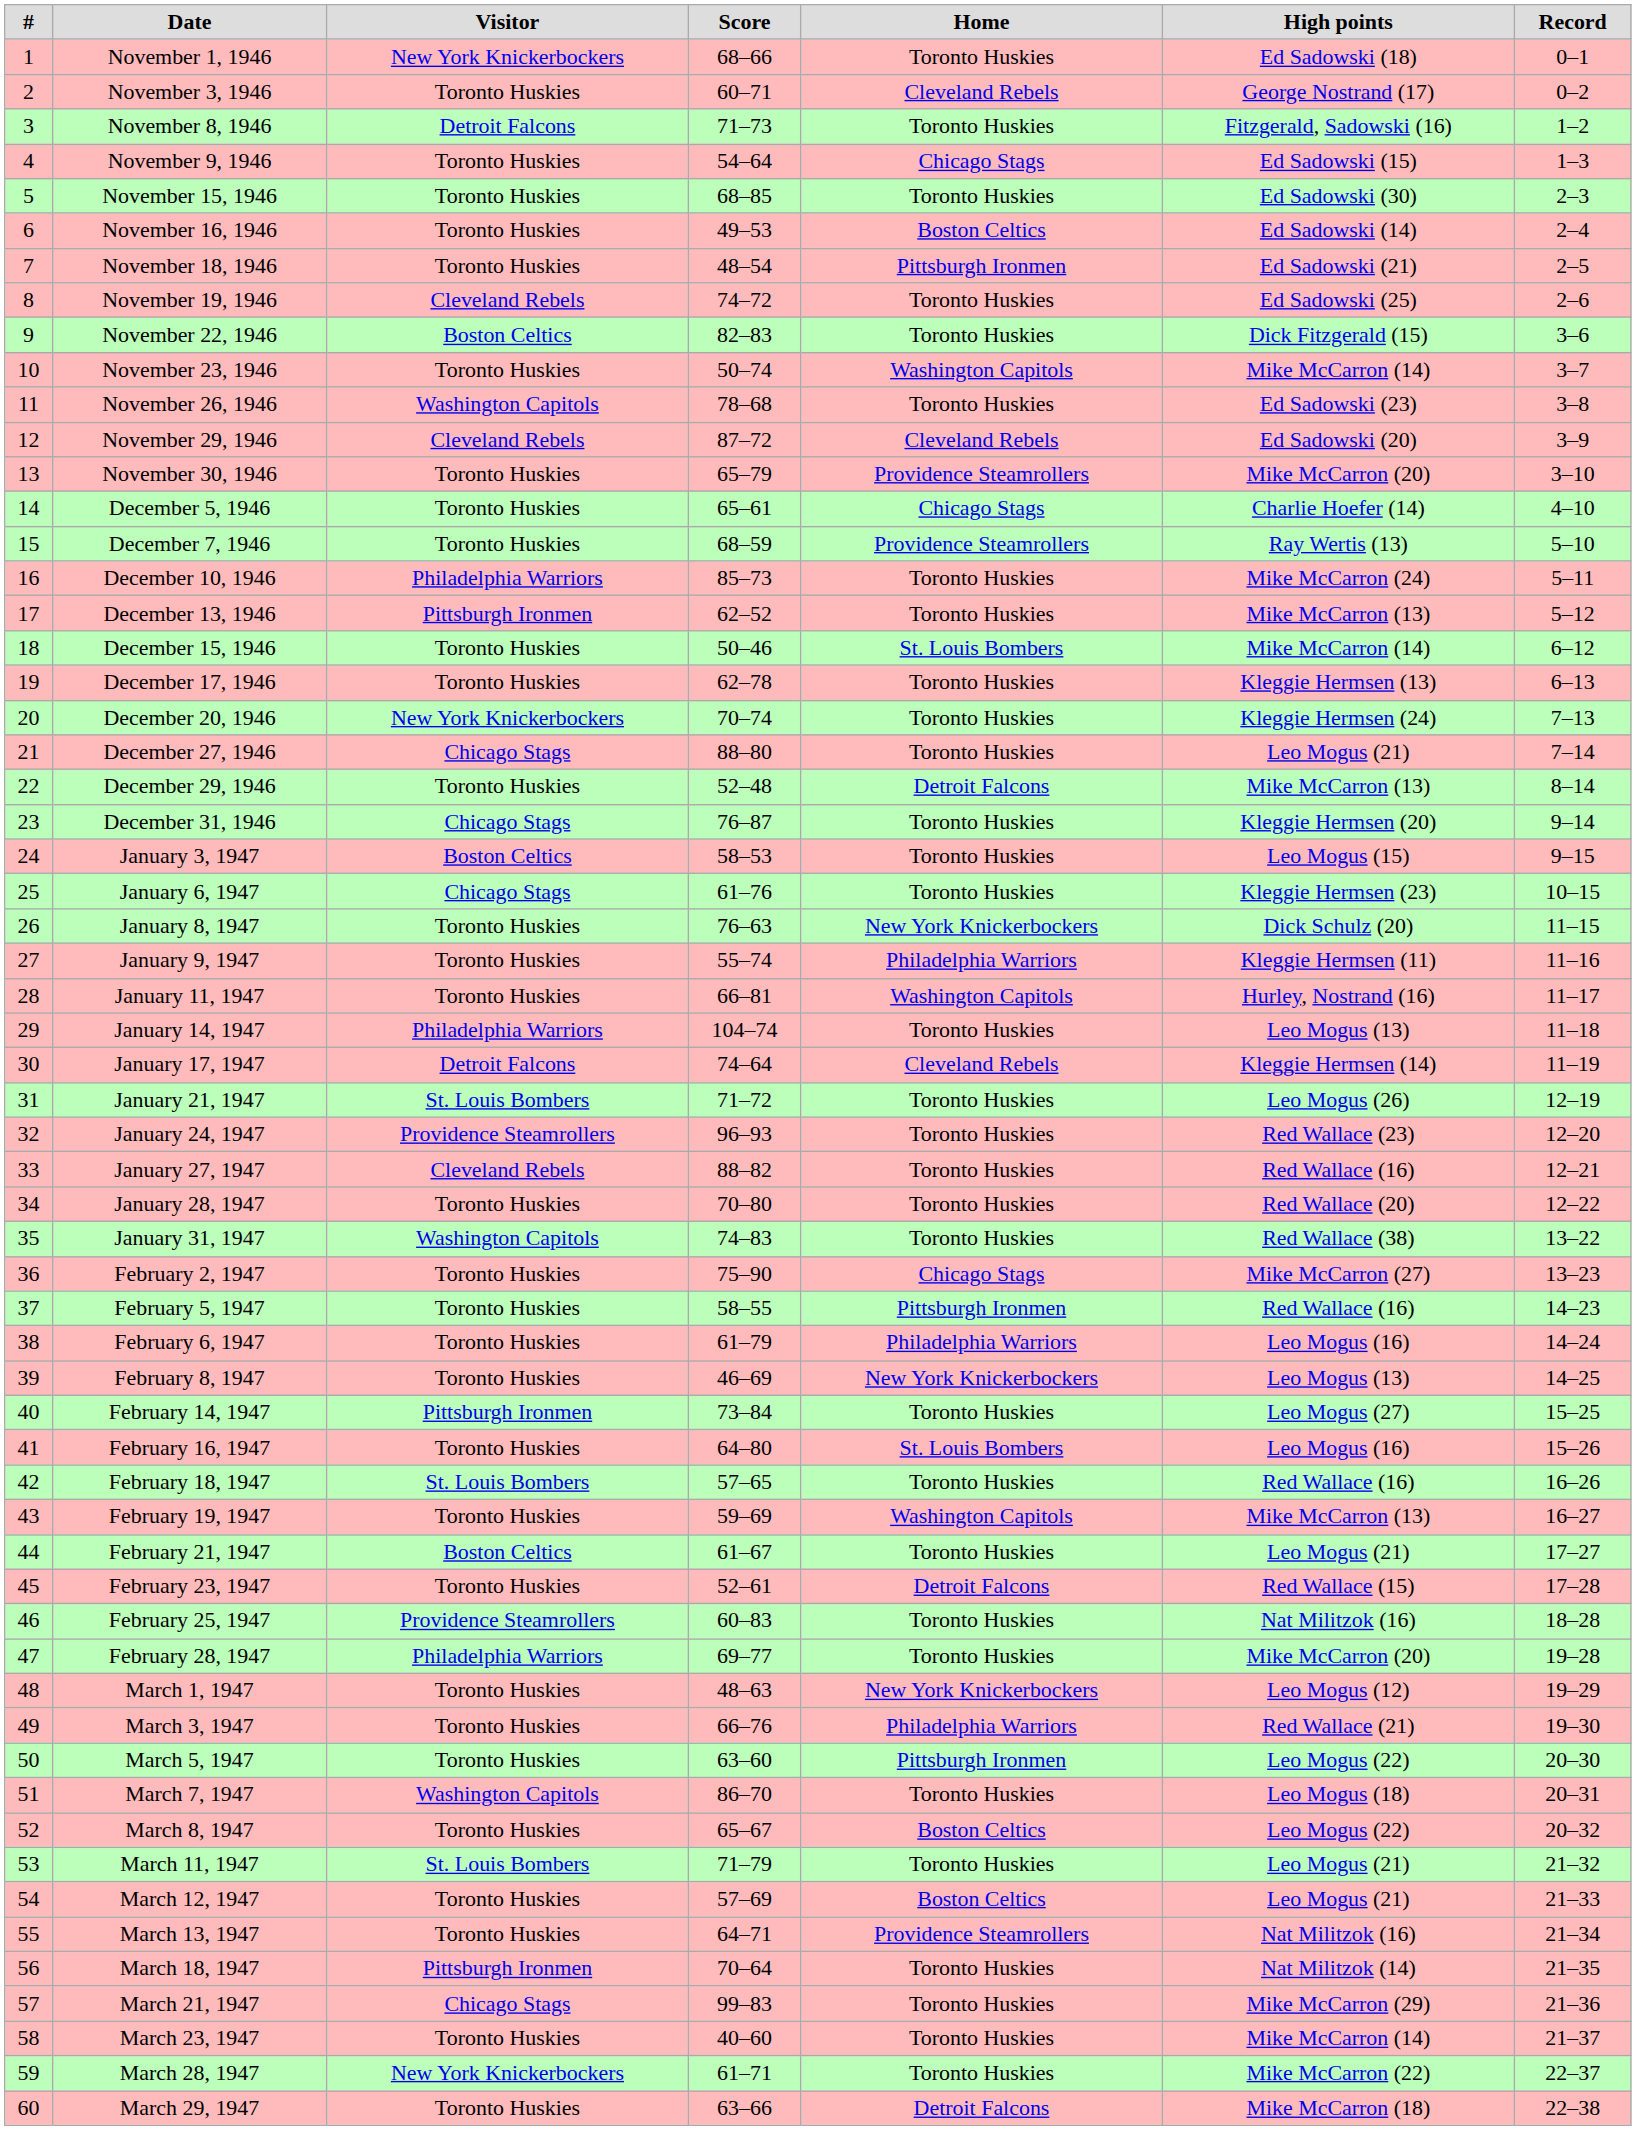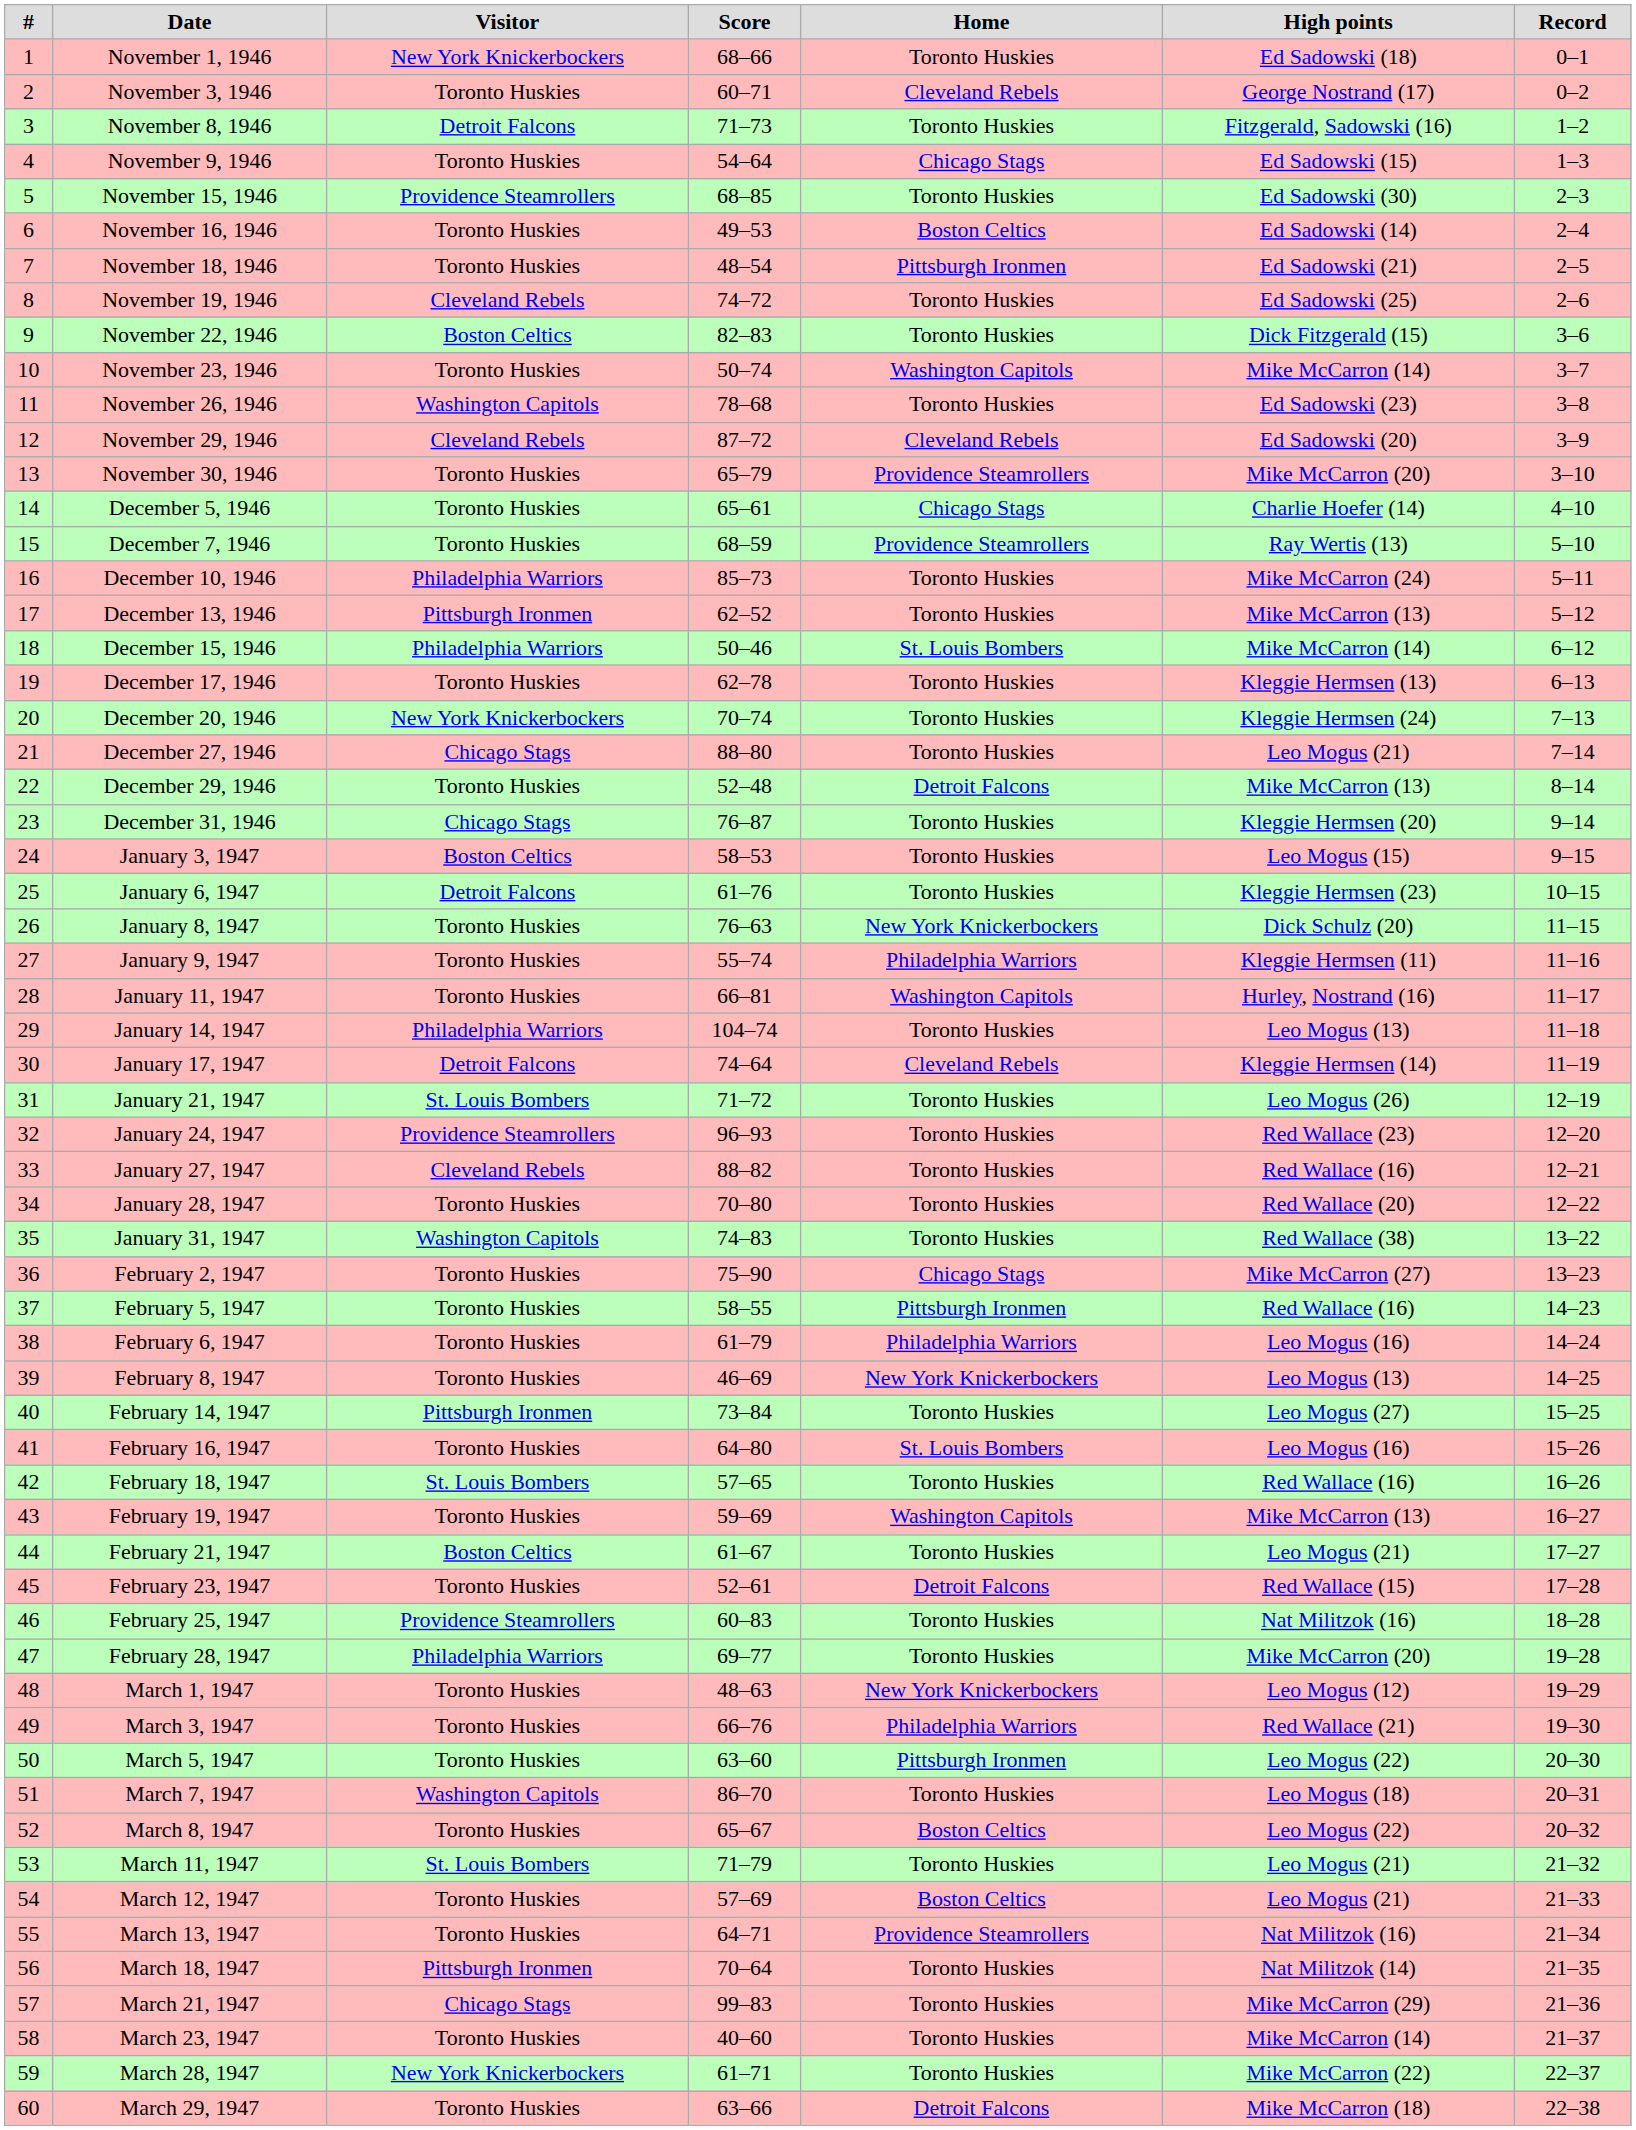November 15, 1946 | Visitor: Toronto Huskies -> Providence Steamrollers
December 15, 1946 | Visitor: Toronto Huskies -> Philadelphia Warriors
January 6, 1947 | Visitor: Chicago Stags -> Detroit Falcons
